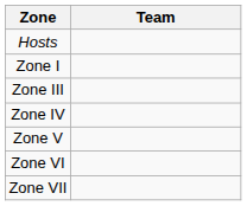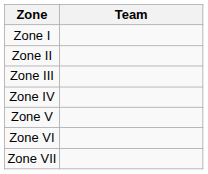- row: Hosts
+ row: Zone II
